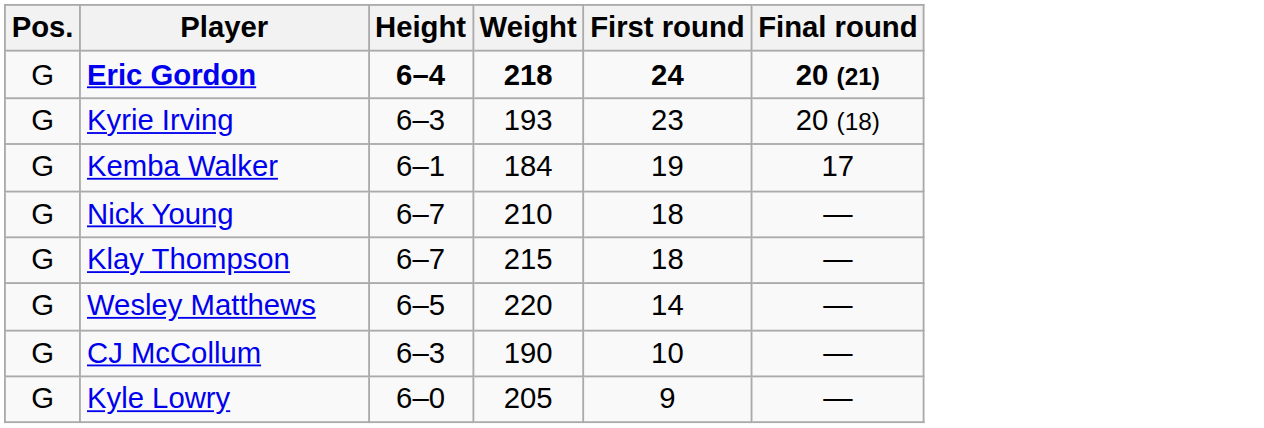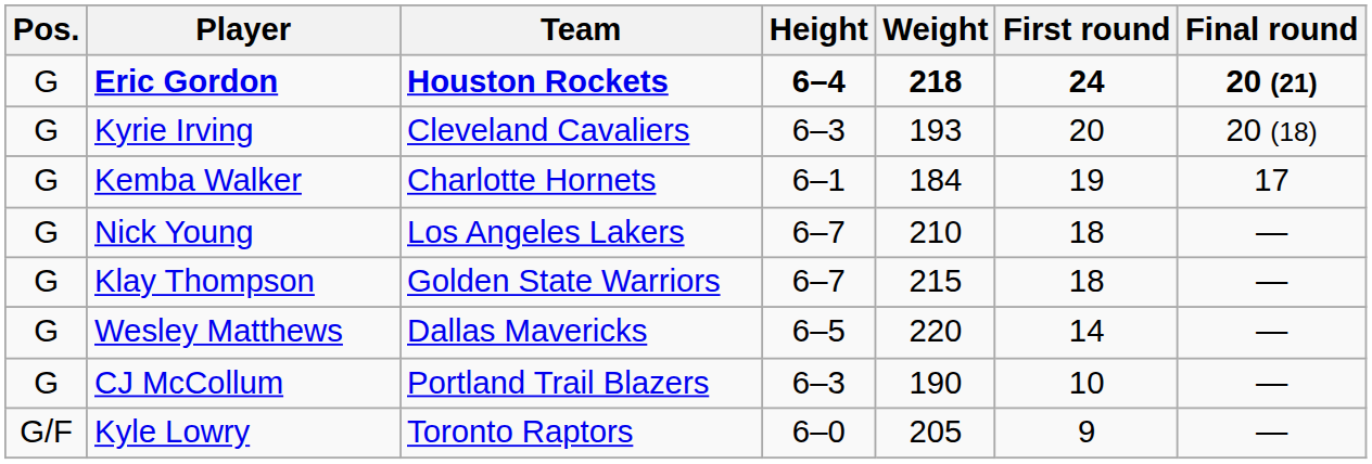+ column: Team | Houston Rockets | Cleveland Cavaliers | Charlotte Hornets | Los Angeles Lakers | Golden State Warriors | Dallas Mavericks | Portland Trail Blazers | Toronto Raptors
Kyrie Irving | First round: 23 -> 20
Kyle Lowry | Pos.: G -> G/F
